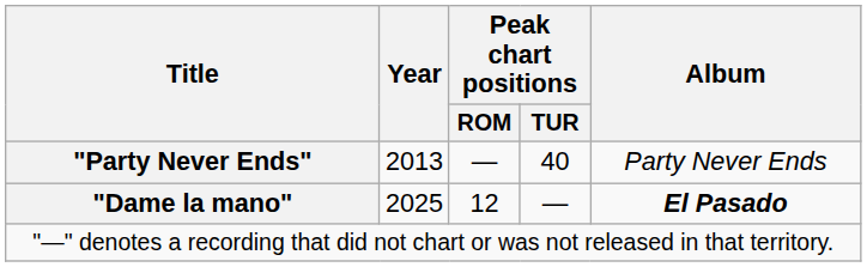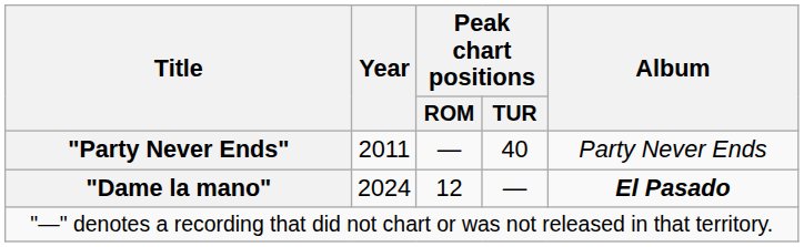"Party Never Ends" | Year: 2013 -> 2011
"Dame la mano" | Year: 2025 -> 2024
